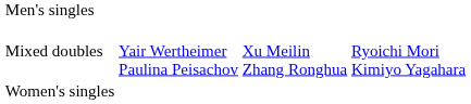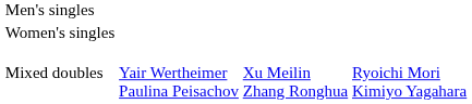rows swapped: Women's singles <-> Mixed doubles
